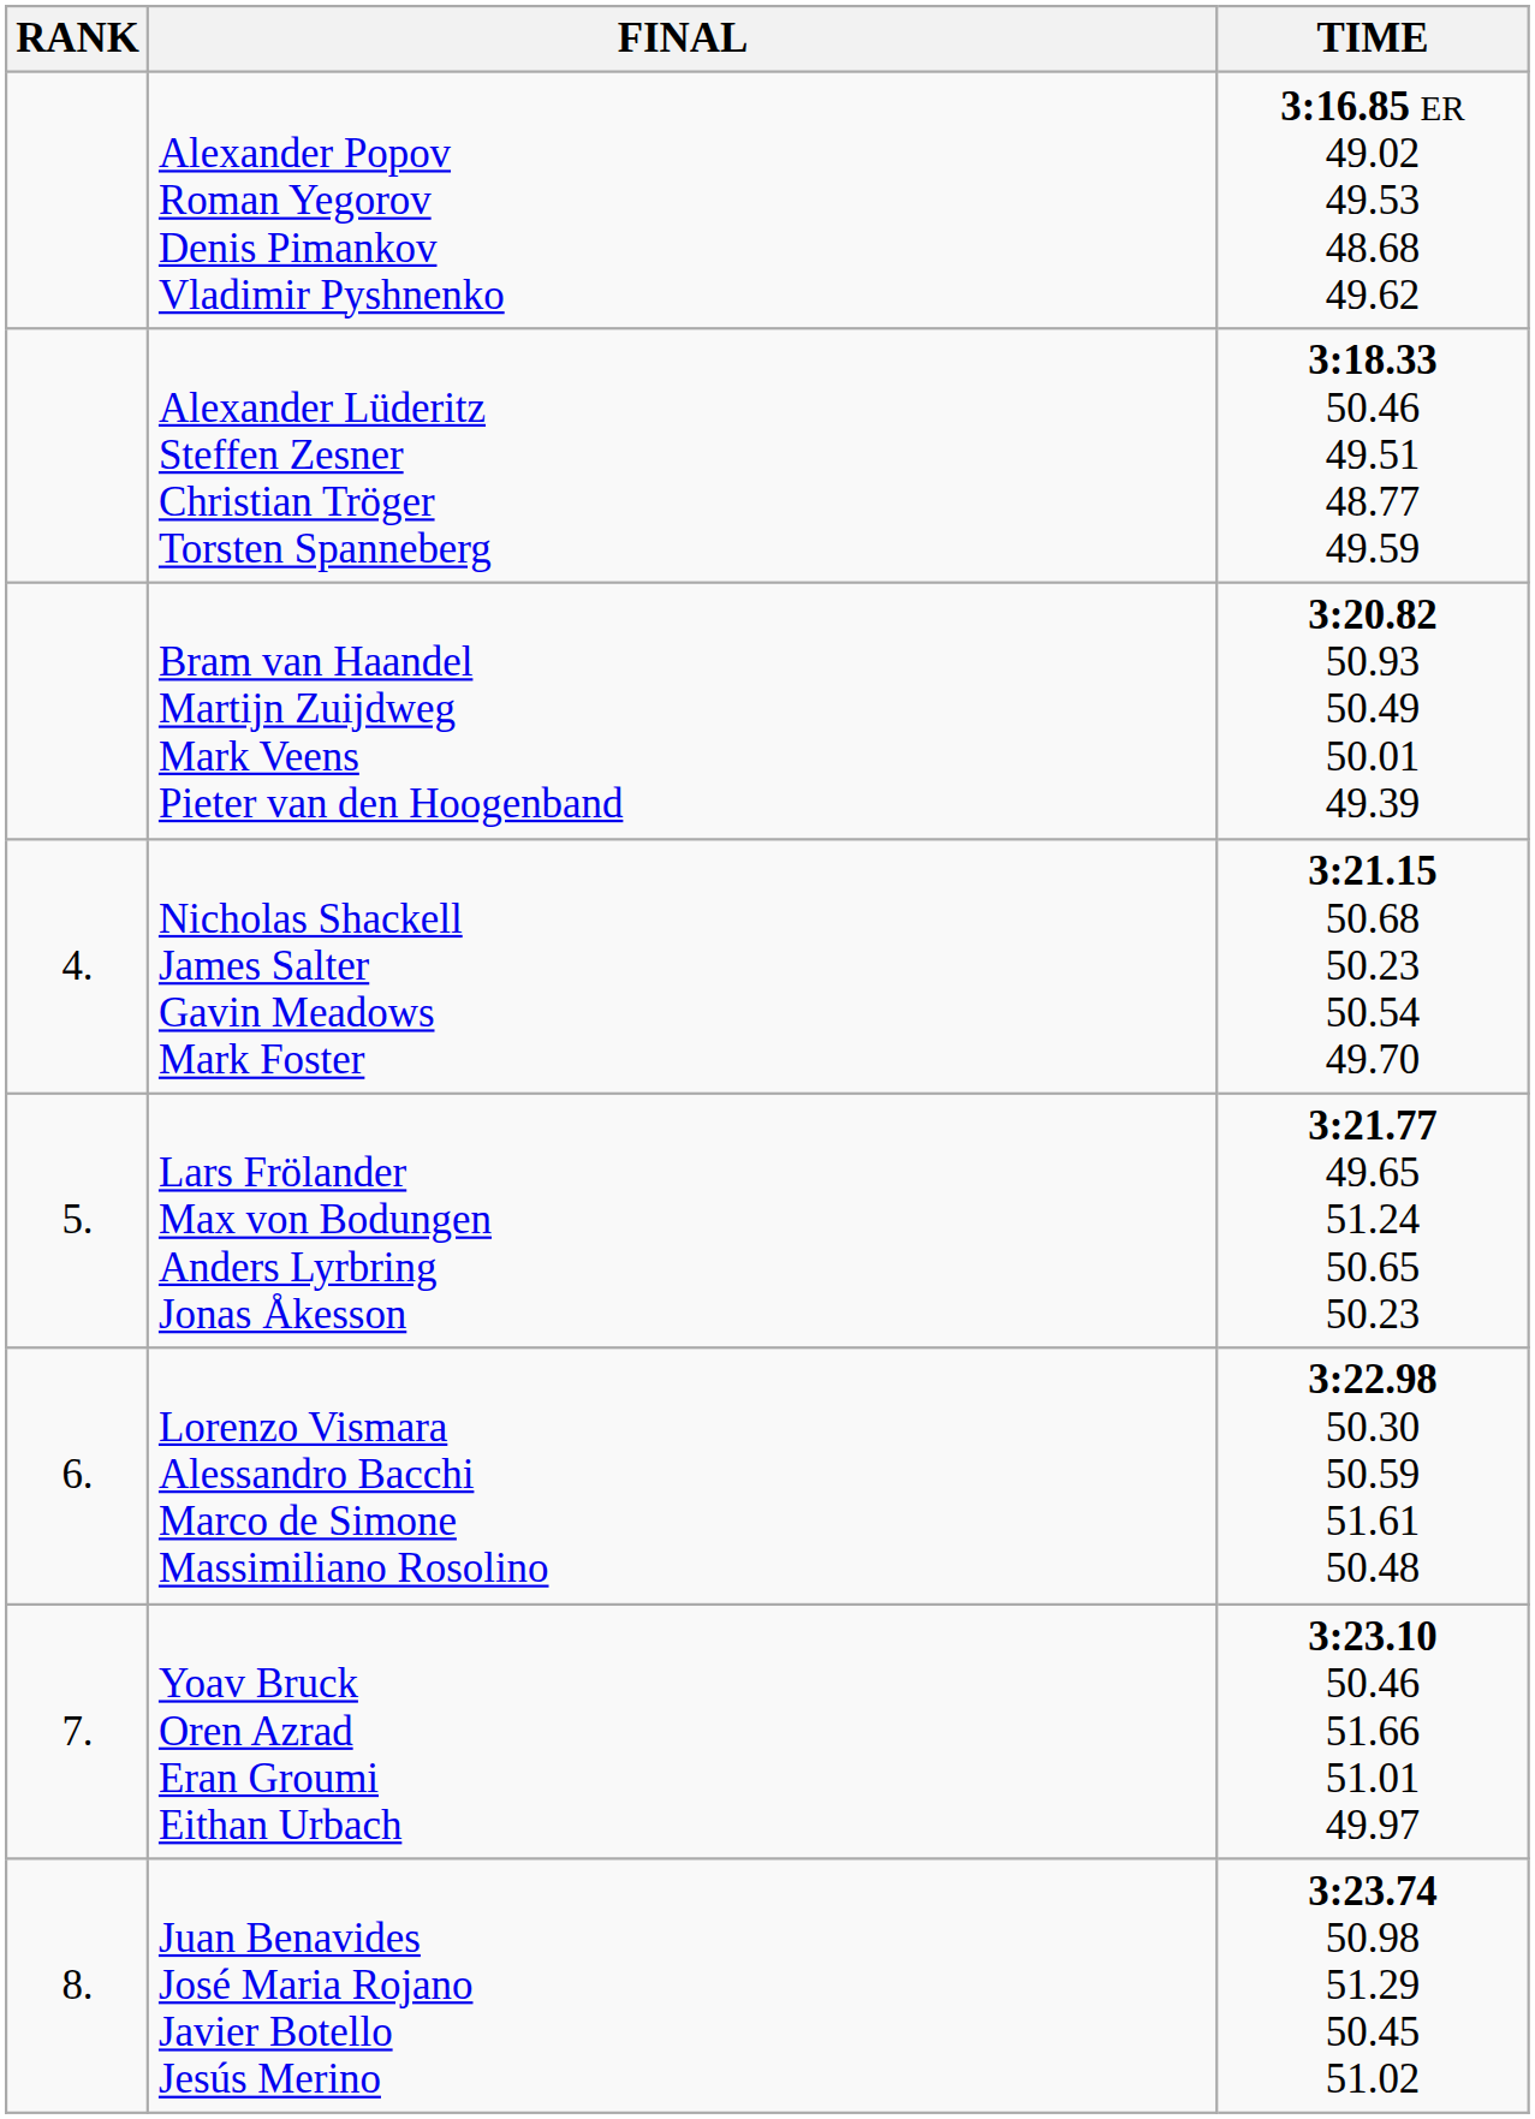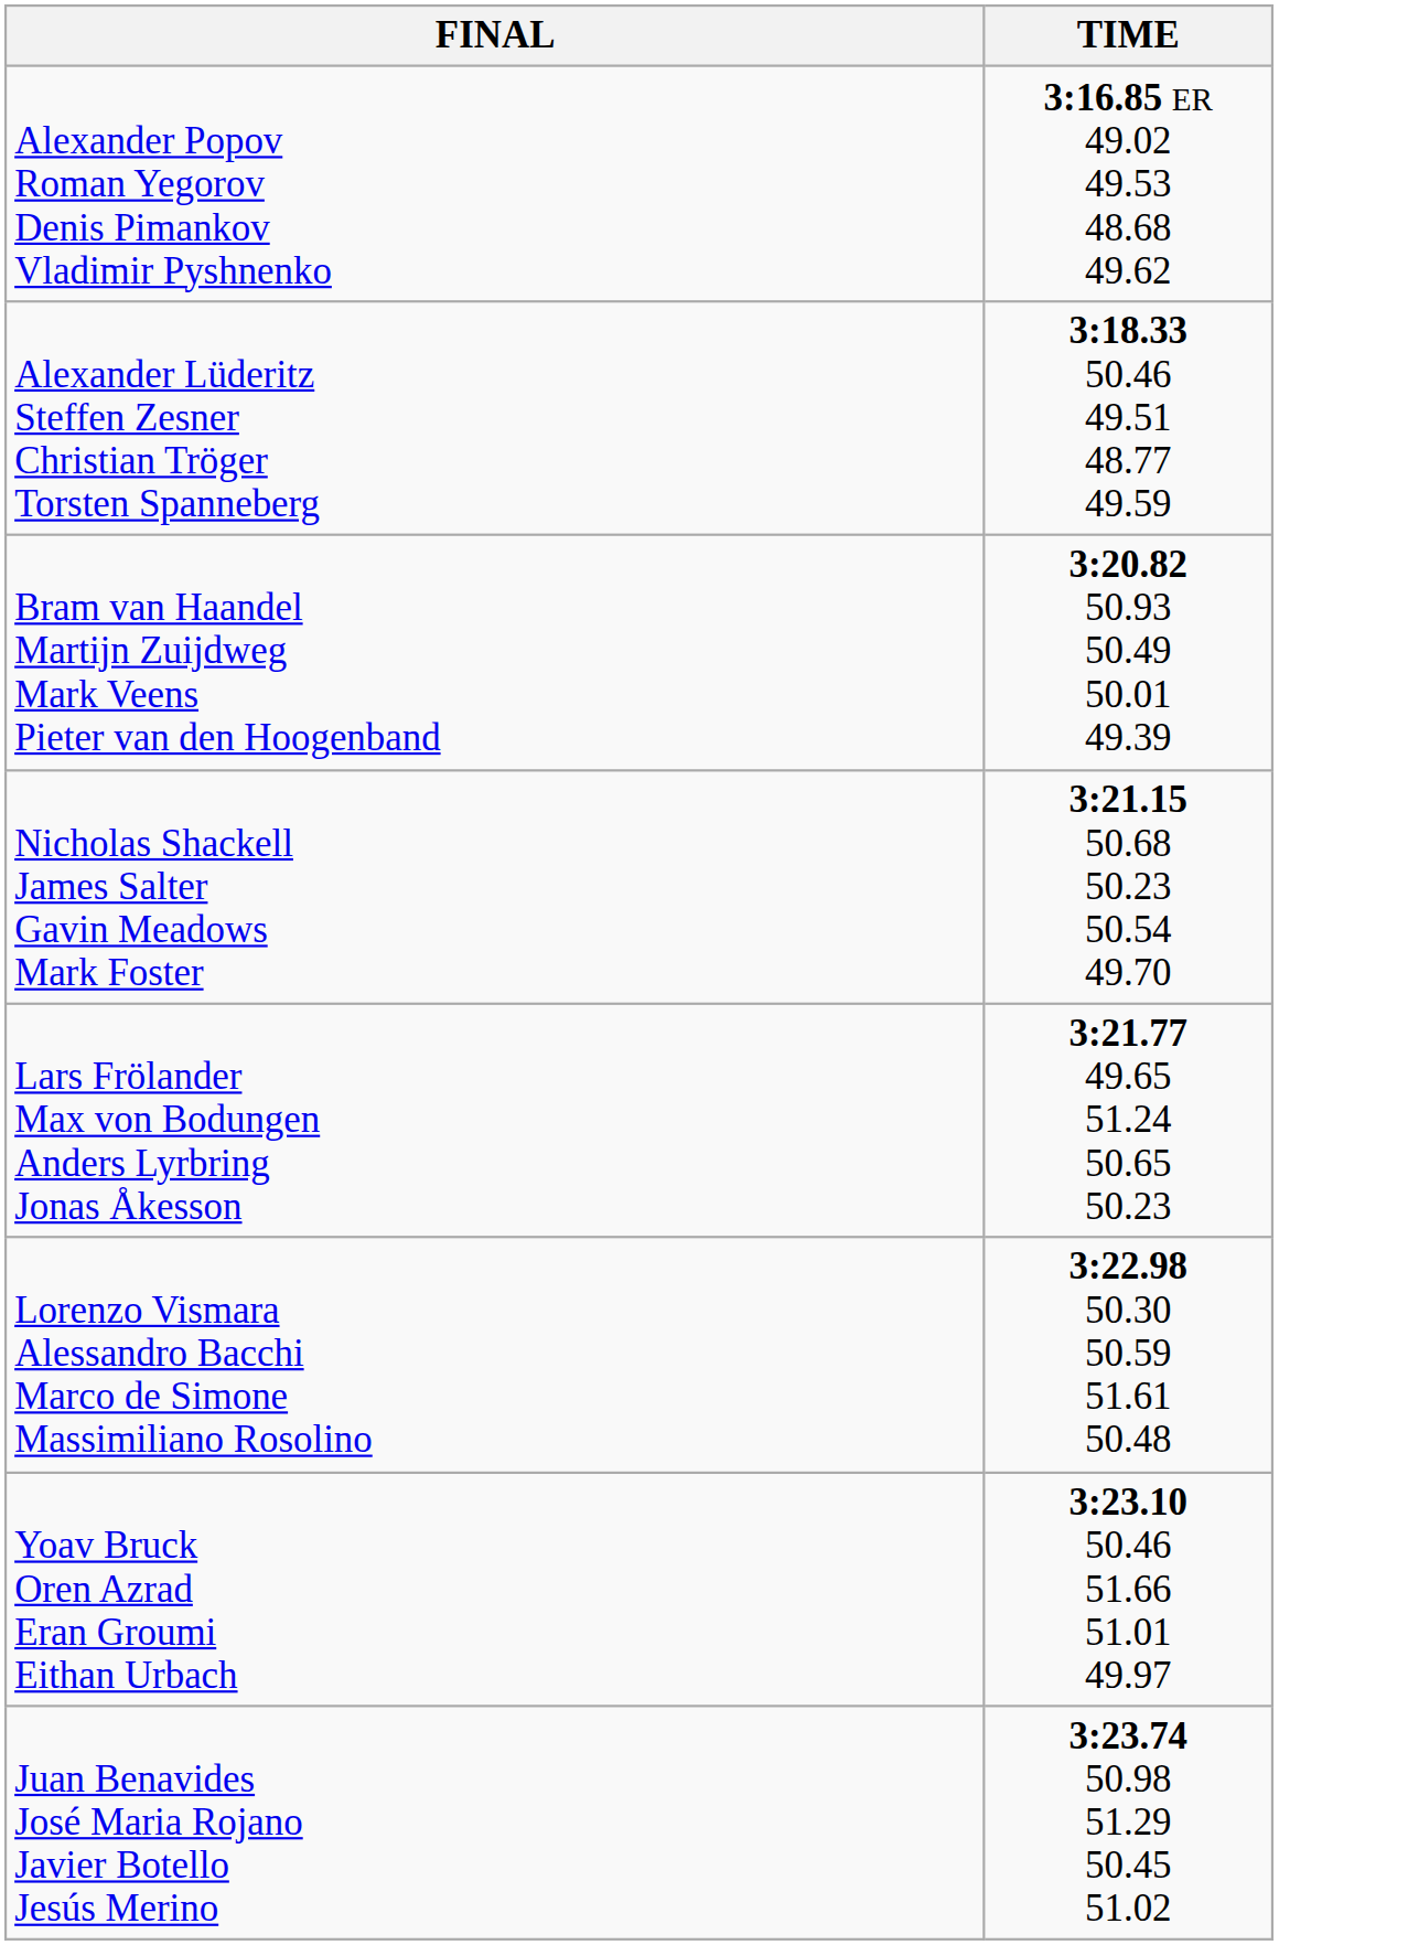- column: RANK | 4. | 5. | 6. | 7. | 8.
